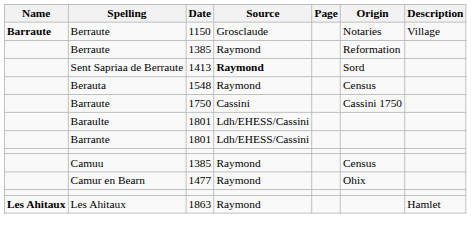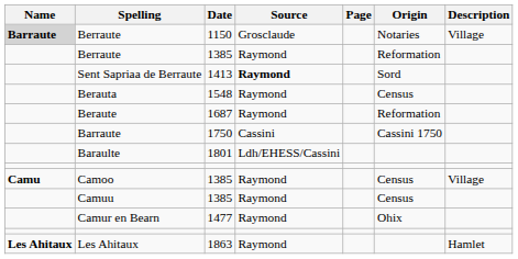Berraute / 1150 | Name: no background -> lightgrey background
+ row: Beraute | 1687 | Raymond | Reformation
- row: Barrante | 1801 | Ldh/EHESS/Cassini
+ row: Camu | Camoo | 1385 | Raymond | Census | Village
